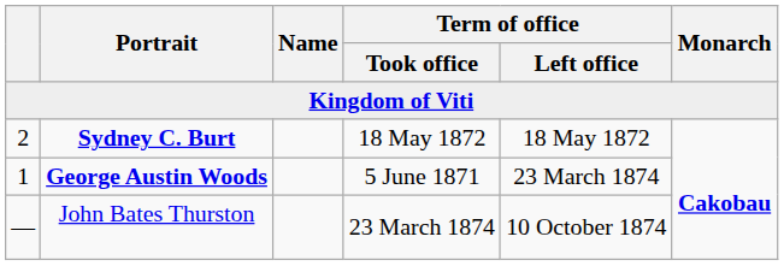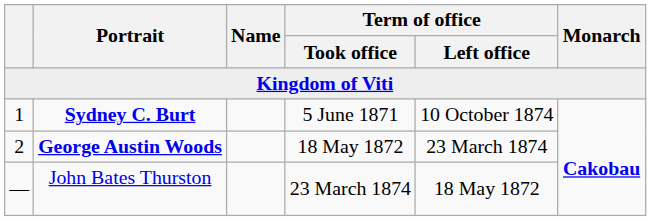Sydney C. Burt | column 1: 2 -> 1
Sydney C. Burt | Term of office / Took office: 18 May 1872 -> 5 June 1871
Sydney C. Burt | Term of office / Left office: 18 May 1872 -> 10 October 1874
George Austin Woods | column 1: 1 -> 2
George Austin Woods | Term of office / Took office: 5 June 1871 -> 18 May 1872
John Bates Thurston | Term of office / Left office: 10 October 1874 -> 18 May 1872
